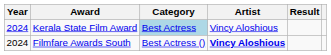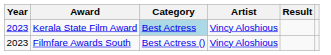Kerala State Film Award | Year: 2024 -> 2023
Filmfare Awards South | Year: 2024 -> 2023
Filmfare Awards South | Artist: bold -> normal
